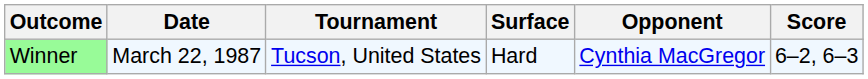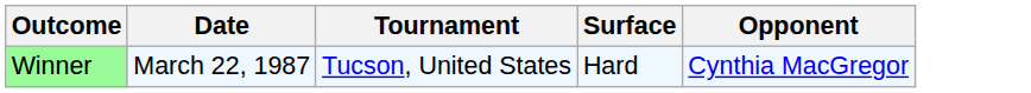- column: Score | 6–2, 6–3
